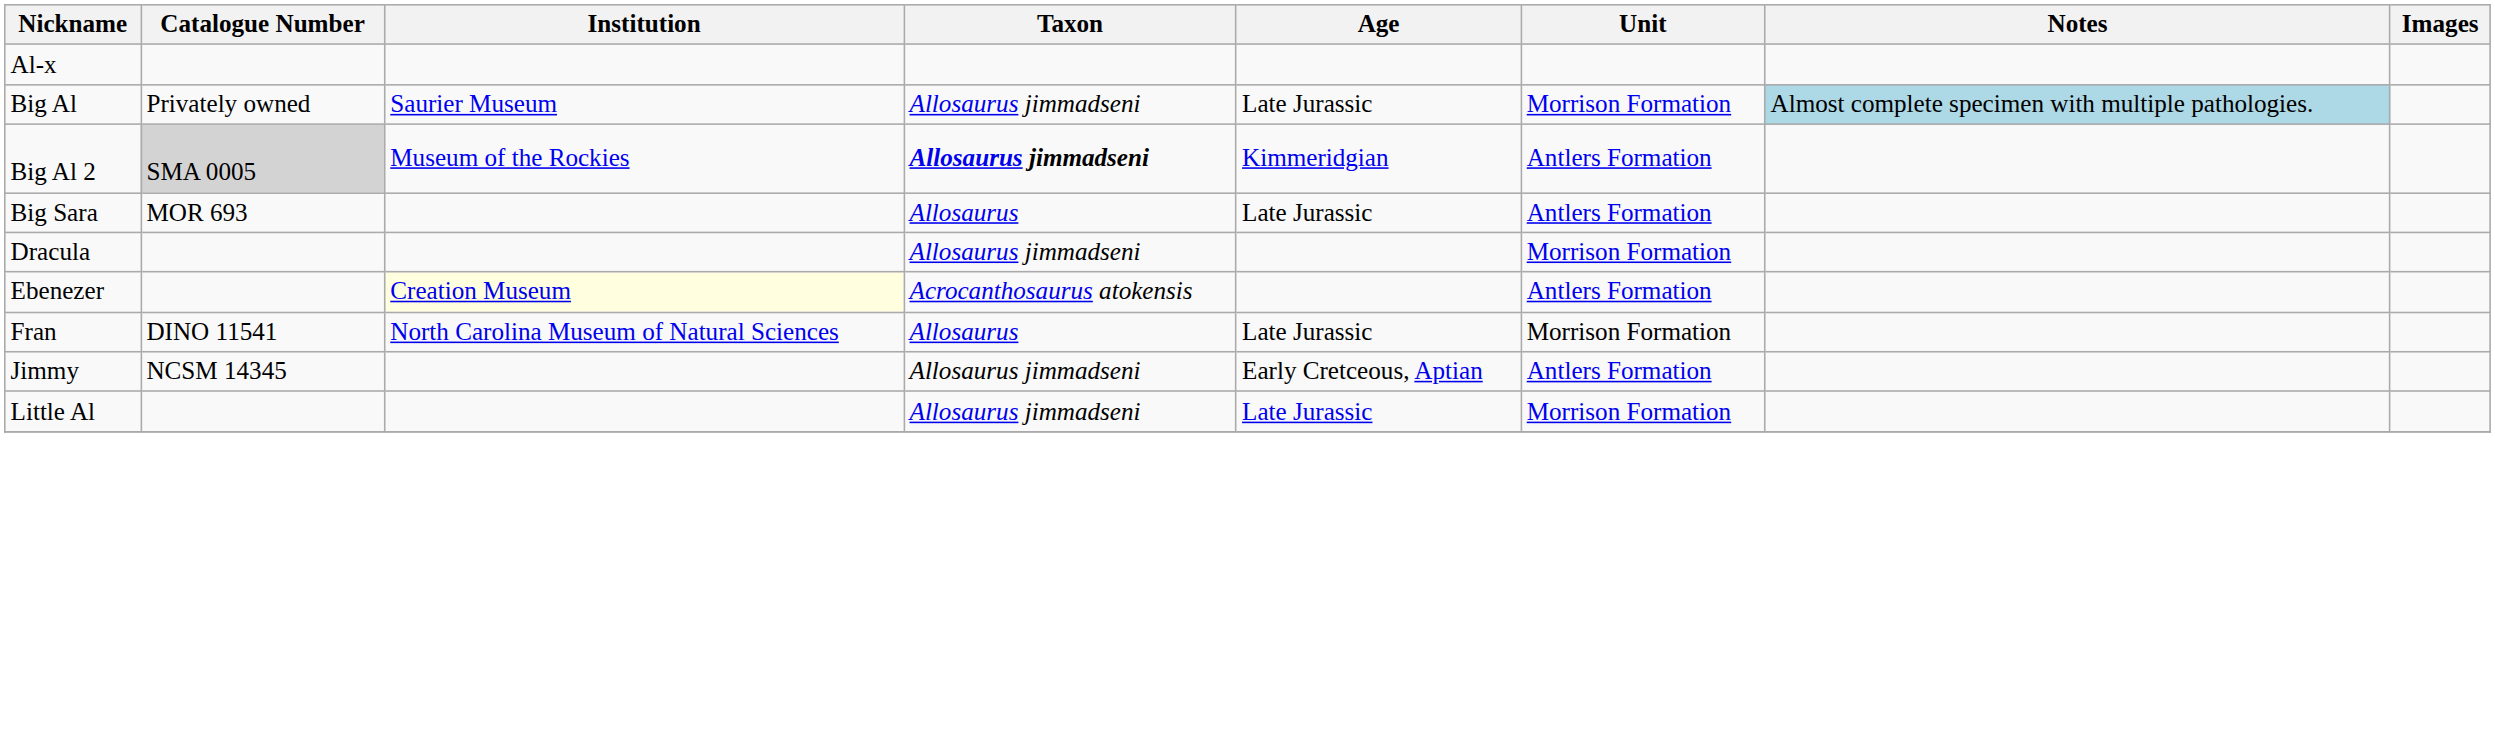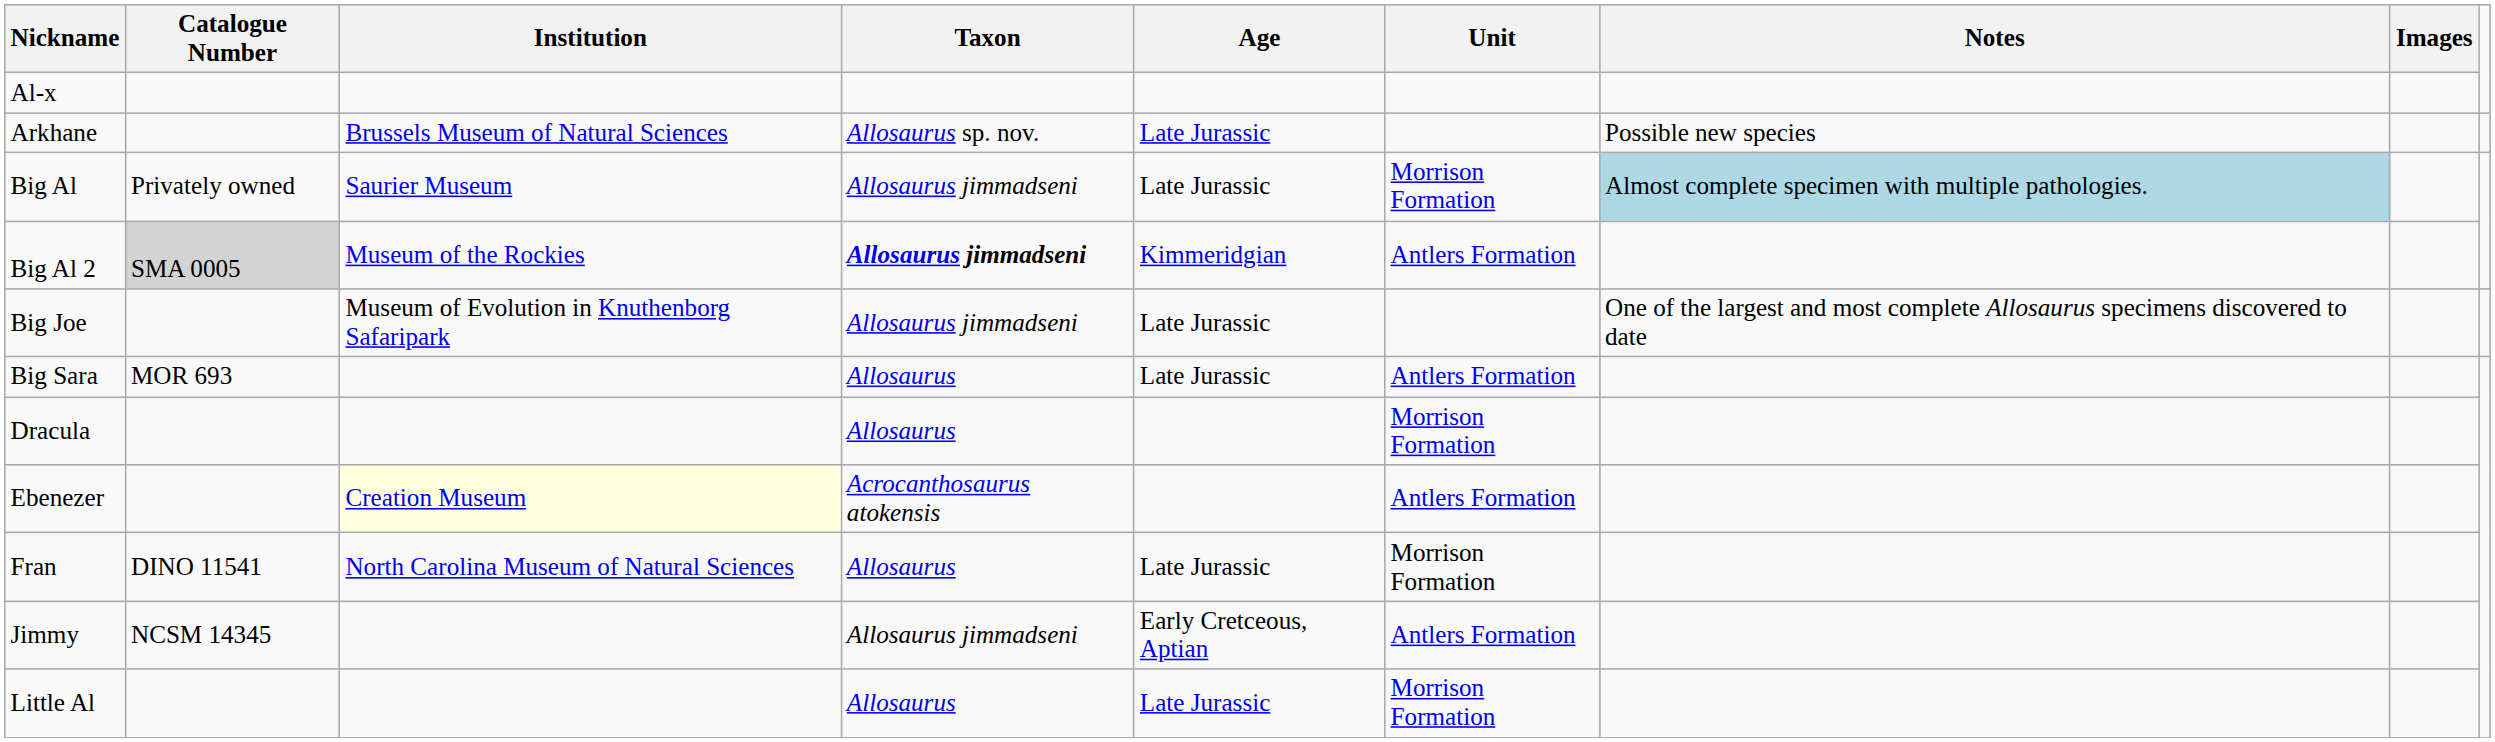+ row: Arkhane | Brussels Museum of Natural Sciences | Allosaurus sp. nov. | Late Jurassic | Possible new species
+ row: Big Joe | Museum of Evolution in Knuthenborg Safaripark | Allosaurus jimmadseni | Late Jurassic | One of the largest and most complete Allosaurus specimens discovered to date
Dracula | Taxon: Allosaurus jimmadseni -> Allosaurus
Little Al | Taxon: Allosaurus jimmadseni -> Allosaurus
